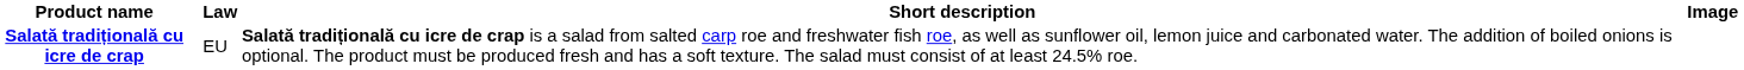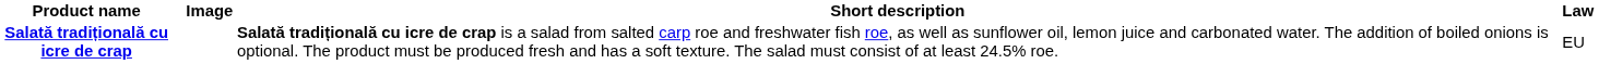columns swapped: Law <-> Image
